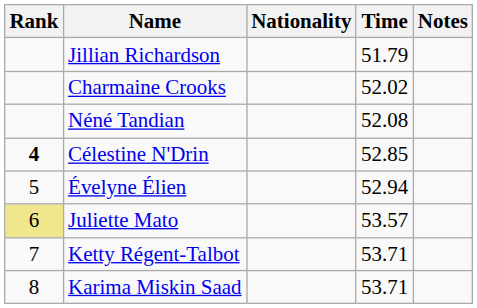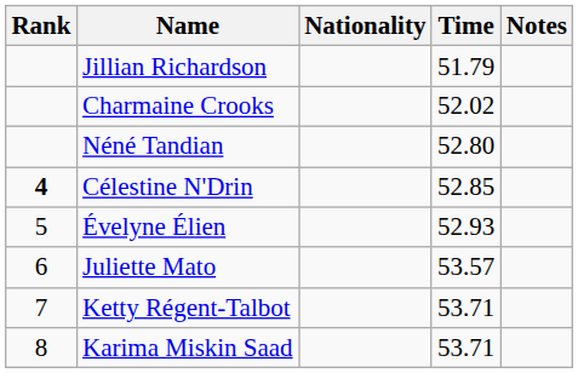Néné Tandian | Time: 52.08 -> 52.80
Évelyne Élien | Time: 52.94 -> 52.93
Juliette Mato | Rank: khaki background -> no background
